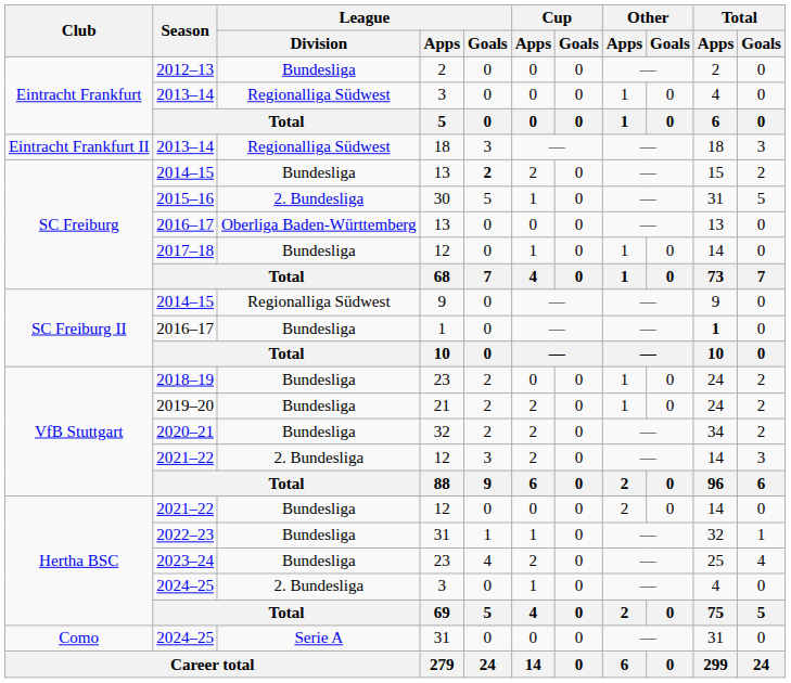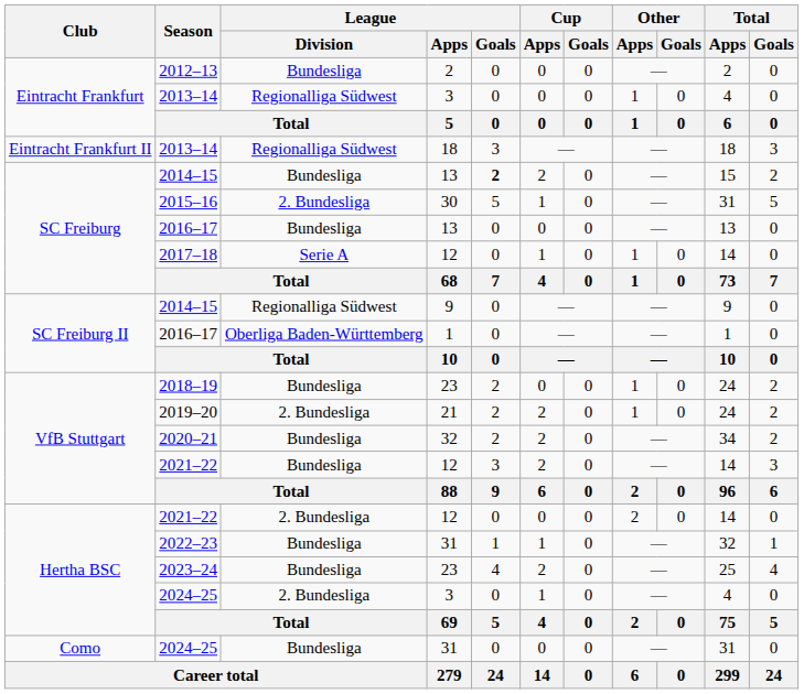SC Freiburg / 2016–17 | League / Division: Oberliga Baden-Württemberg -> Bundesliga
2017–18 | League / Division: Bundesliga -> Serie A
SC Freiburg II / 2016–17 | League / Division: Bundesliga -> Oberliga Baden-Württemberg
SC Freiburg II / 2016–17 | Total / Apps: bold -> normal
2019–20 | League / Division: Bundesliga -> 2. Bundesliga
VfB Stuttgart / 2021–22 | League / Division: 2. Bundesliga -> Bundesliga
Hertha BSC / 2021–22 | League / Division: Bundesliga -> 2. Bundesliga
Como / 2024–25 | League / Division: Serie A -> Bundesliga
